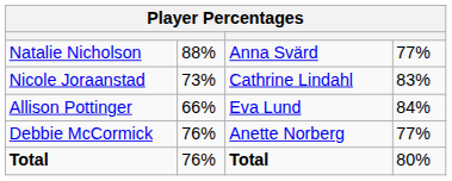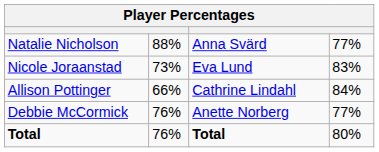Nicole Joraanstad | column 3: Cathrine Lindahl -> Eva Lund
Allison Pottinger | column 3: Eva Lund -> Cathrine Lindahl
